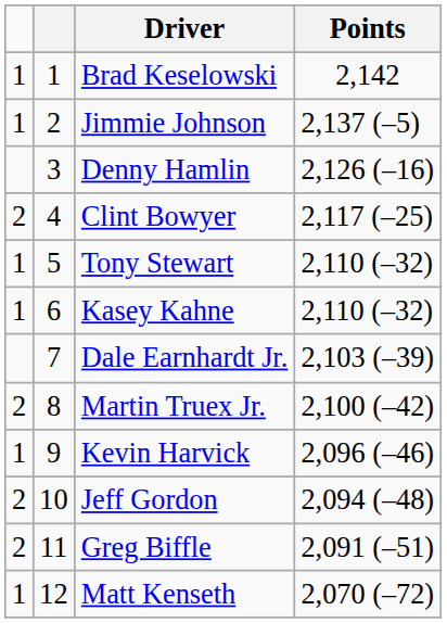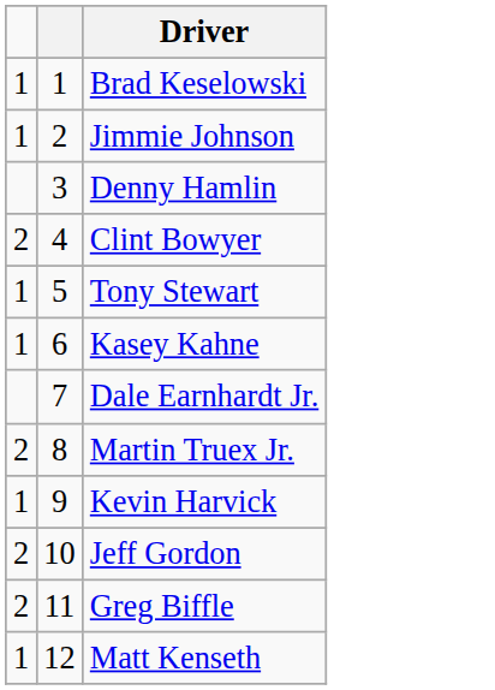- column: Points | 2,142 | 2,137 (–5) | 2,126 (–16) | 2,117 (–25) | 2,110 (–32) | 2,110 (–32) | 2,103 (–39) | 2,100 (–42) | 2,096 (–46) | 2,094 (–48) | 2,091 (–51) | 2,070 (–72)
